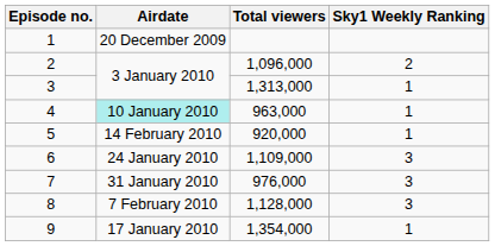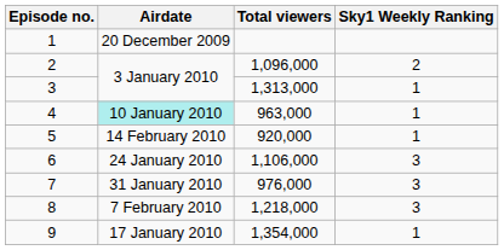6 | Total viewers: 1,109,000 -> 1,106,000
8 | Total viewers: 1,128,000 -> 1,218,000
